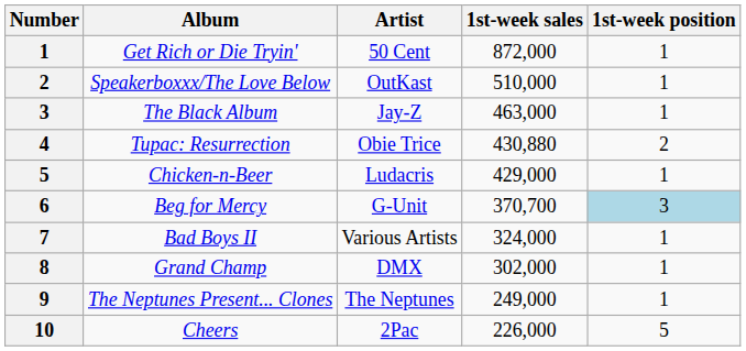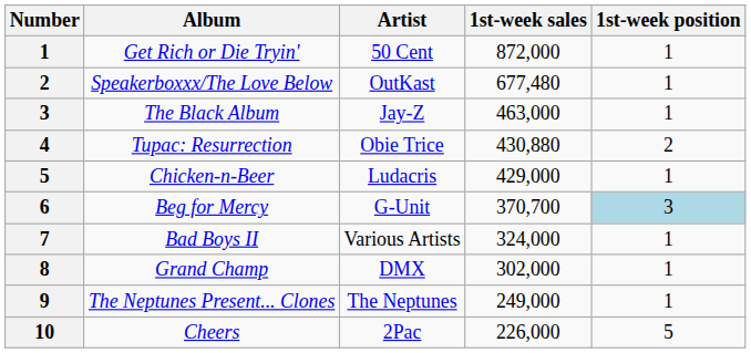Speakerboxxx/The Love Below | 1st-week sales: 510,000 -> 677,480
